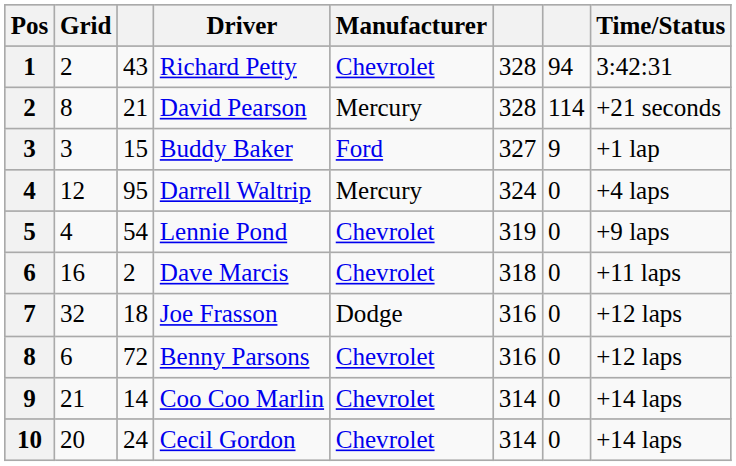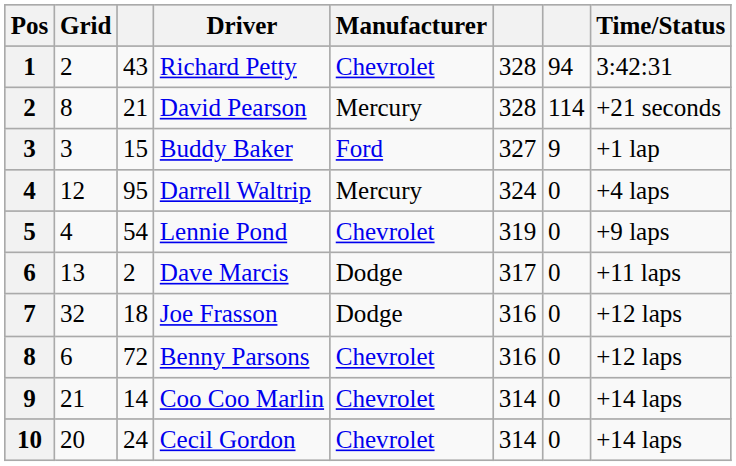Dave Marcis | Grid: 16 -> 13
Dave Marcis | Manufacturer: Chevrolet -> Dodge
Dave Marcis | column 6: 318 -> 317
